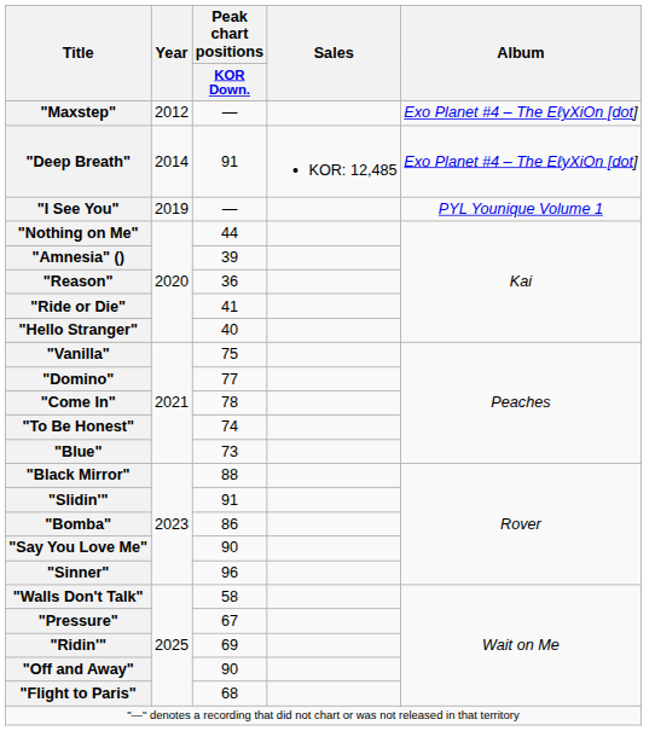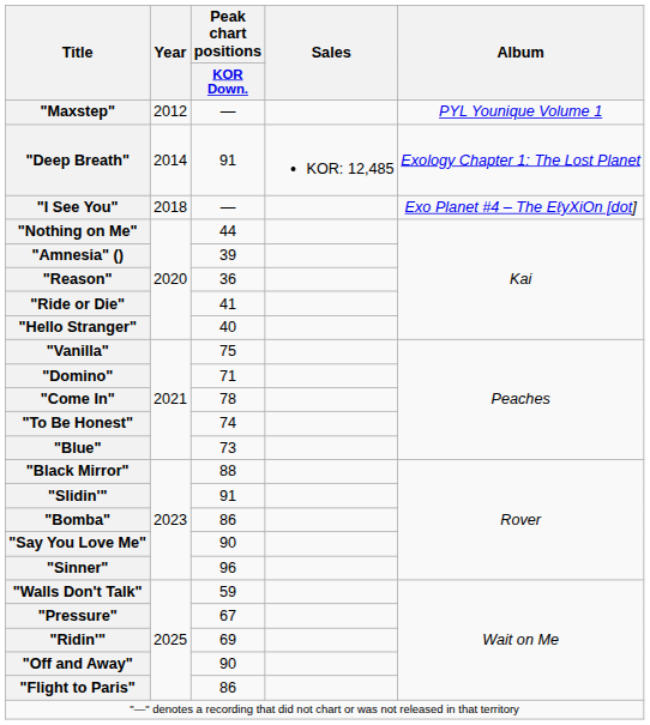"Maxstep" | Album: Exo Planet #4 – The EℓyXiOn [dot] -> PYL Younique Volume 1
"Deep Breath" | Album: Exo Planet #4 – The EℓyXiOn [dot] -> Exology Chapter 1: The Lost Planet
"I See You" | Year: 2019 -> 2018
"I See You" | Album: PYL Younique Volume 1 -> Exo Planet #4 – The EℓyXiOn [dot]
"Domino" | Peak chart positions / KOR Down.: 77 -> 71
"Walls Don't Talk" | Peak chart positions / KOR Down.: 58 -> 59
"Flight to Paris" | Peak chart positions / KOR Down.: 68 -> 86
